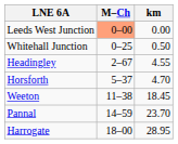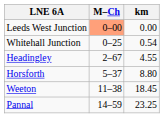Whitehall Junction | km: 0.50 -> 0.54
Horsforth | km: 4.70 -> 8.80
Pannal | km: 23.70 -> 23.25
- row: Harrogate | 18–00 | 28.95
